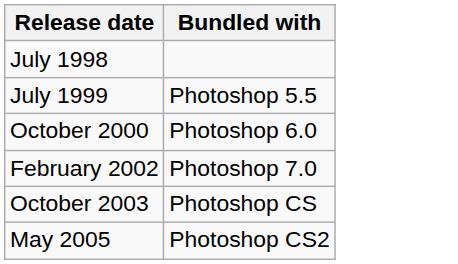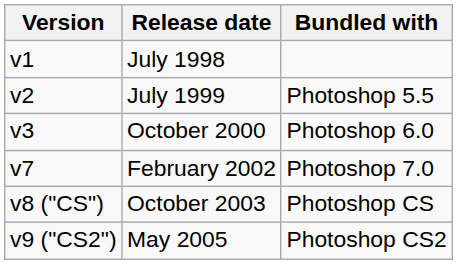+ column: Version | v1 | v2 | v3 | v7 | v8 ("CS") | v9 ("CS2")
